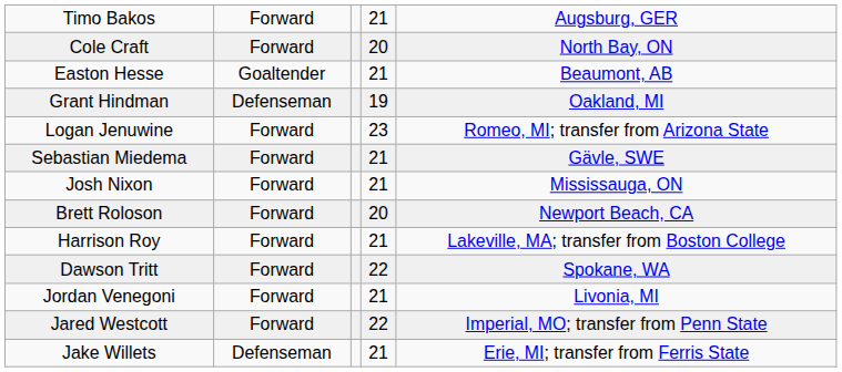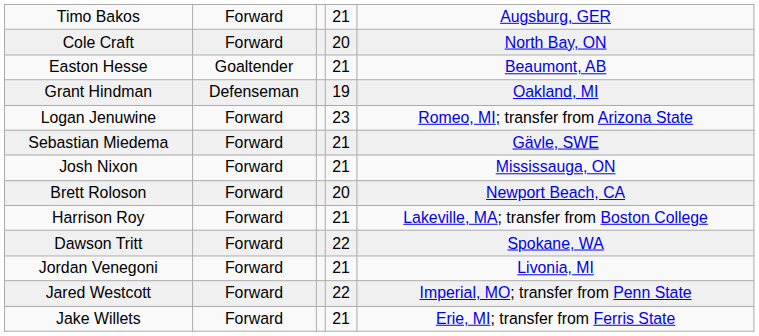Jake Willets | column 2: Defenseman -> Forward
